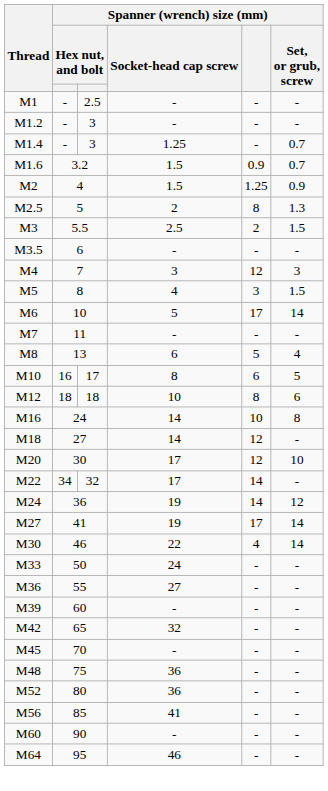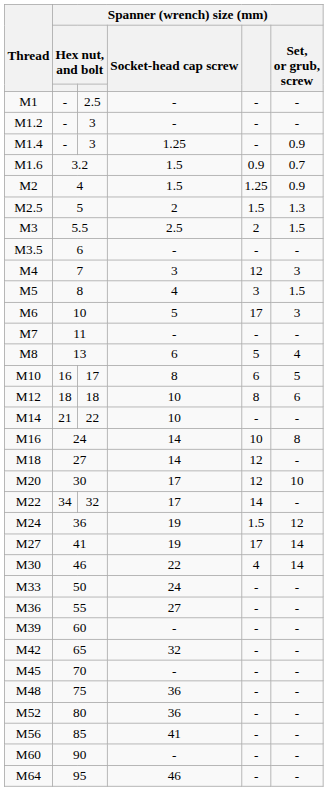M1.4 | Spanner (wrench) size (mm) / Set, or grub, screw: 0.7 -> 0.9
M2.5 | Spanner (wrench) size (mm): 8 -> 1.5
M6 | Spanner (wrench) size (mm) / Set, or grub, screw: 14 -> 3
+ row: M14 | 21 | 22 | 10 | - | -
M24 | Spanner (wrench) size (mm): 14 -> 1.5
